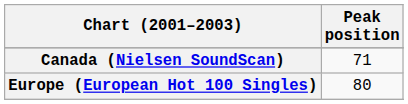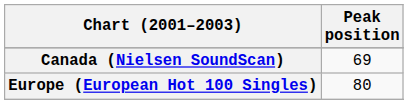Canada (Nielsen SoundScan) | Peak position: 71 -> 69
